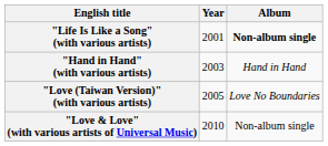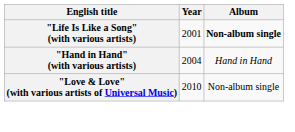"Hand in Hand" (with various artists) | Year: 2003 -> 2004
- row: "Love (Taiwan Version)" (with various artists) | 2005 | Love No Boundaries
